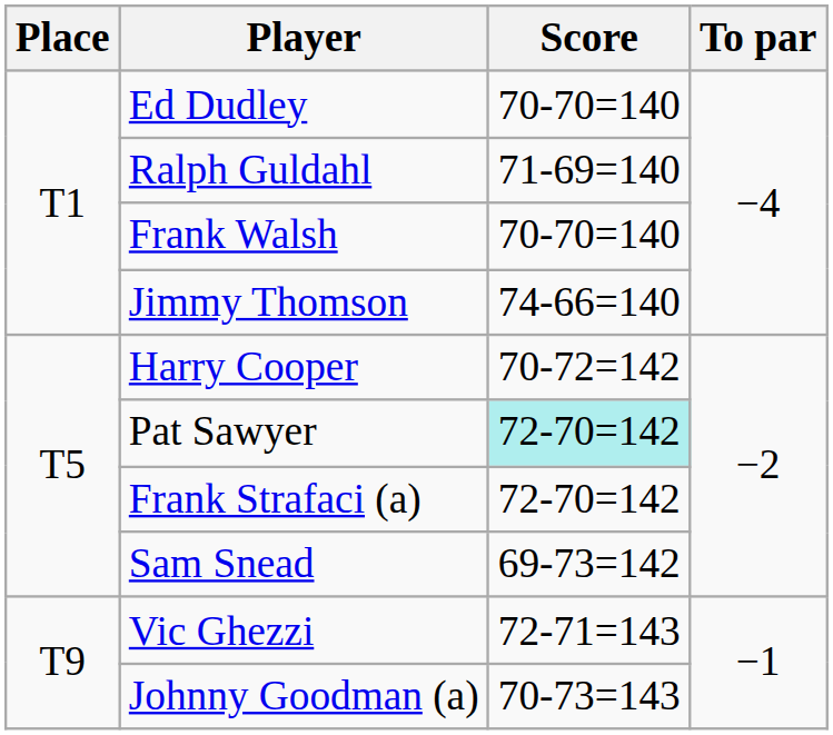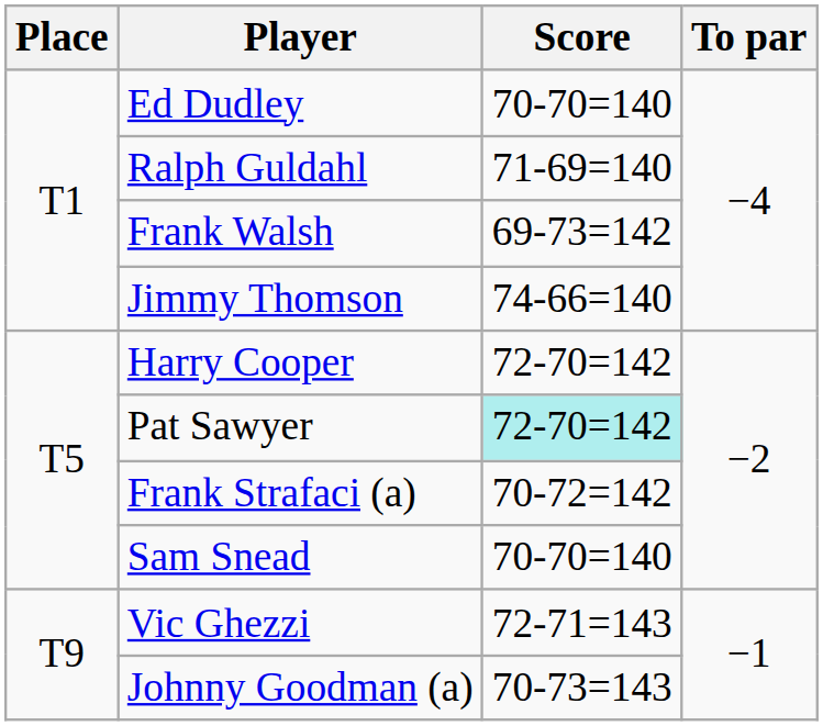Frank Walsh | Score: 70-70=140 -> 69-73=142
Harry Cooper | Score: 70-72=142 -> 72-70=142
Frank Strafaci (a) | Score: 72-70=142 -> 70-72=142
Sam Snead | Score: 69-73=142 -> 70-70=140
